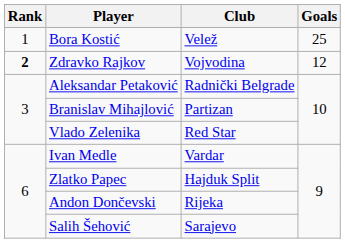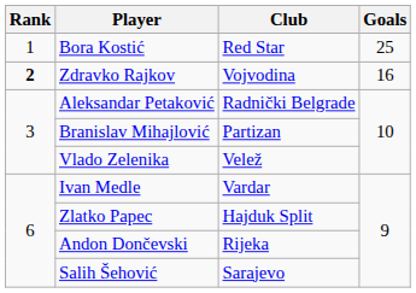Bora Kostić | Club: Velež -> Red Star
Zdravko Rajkov | Goals: 12 -> 16
Vlado Zelenika | Club: Red Star -> Velež
